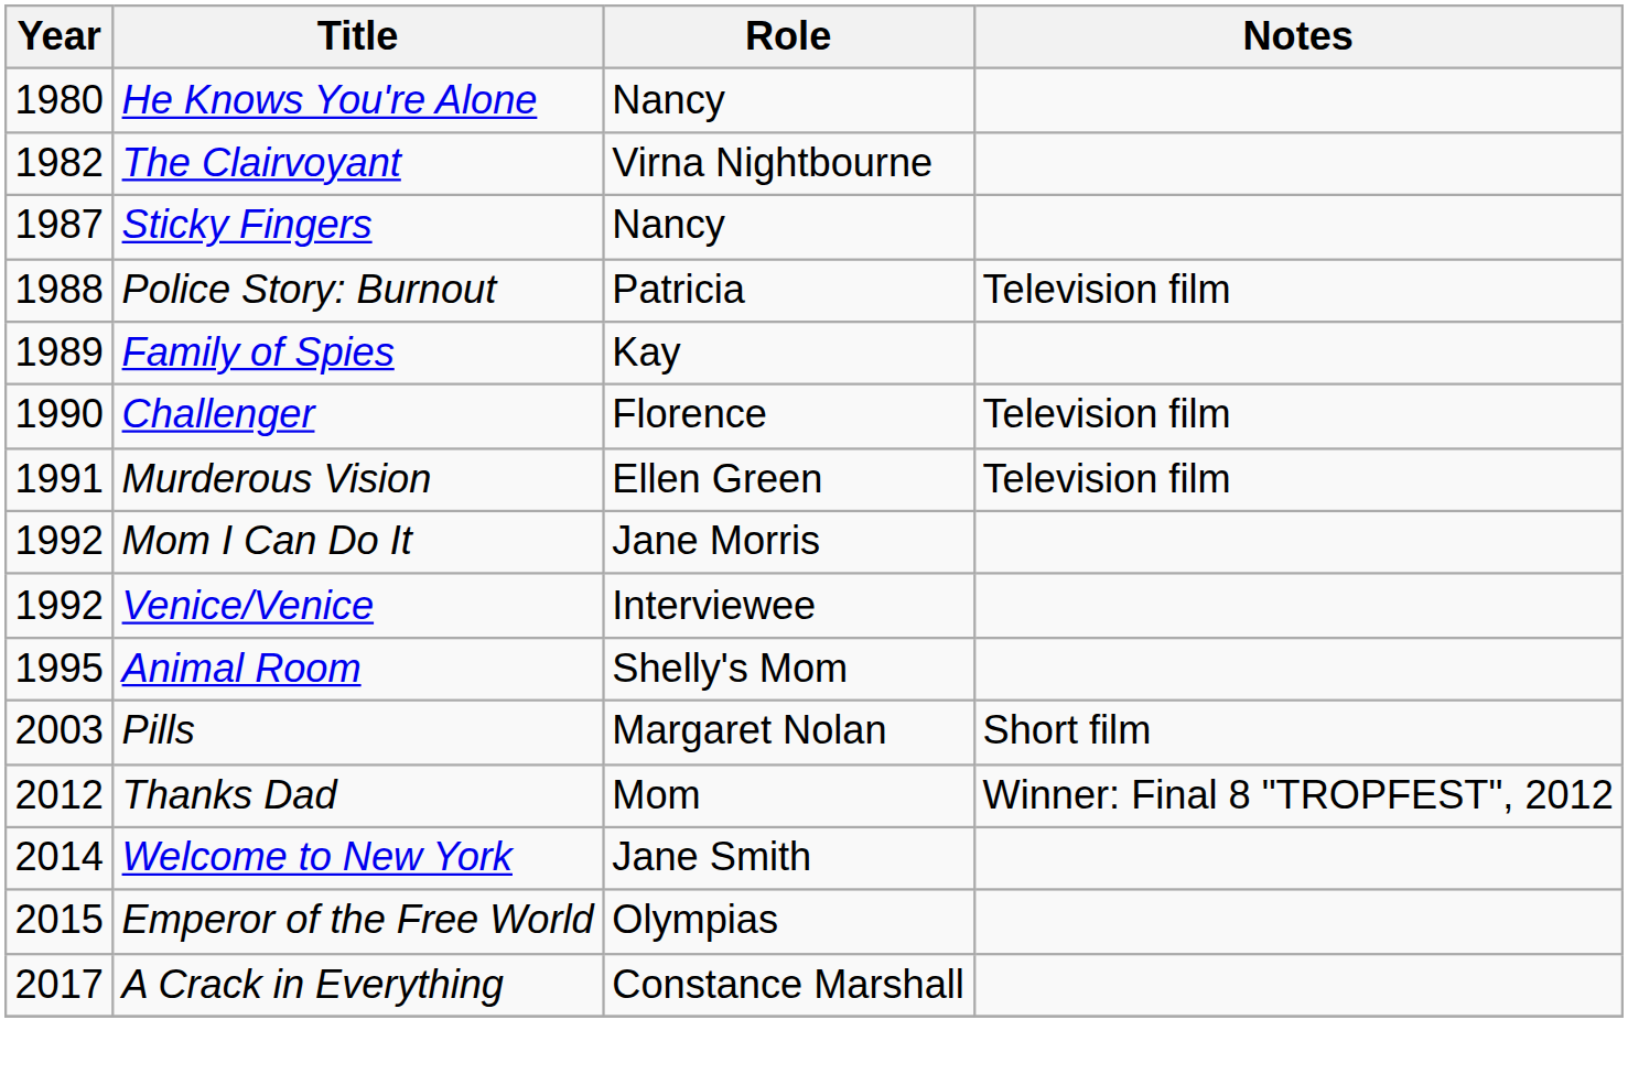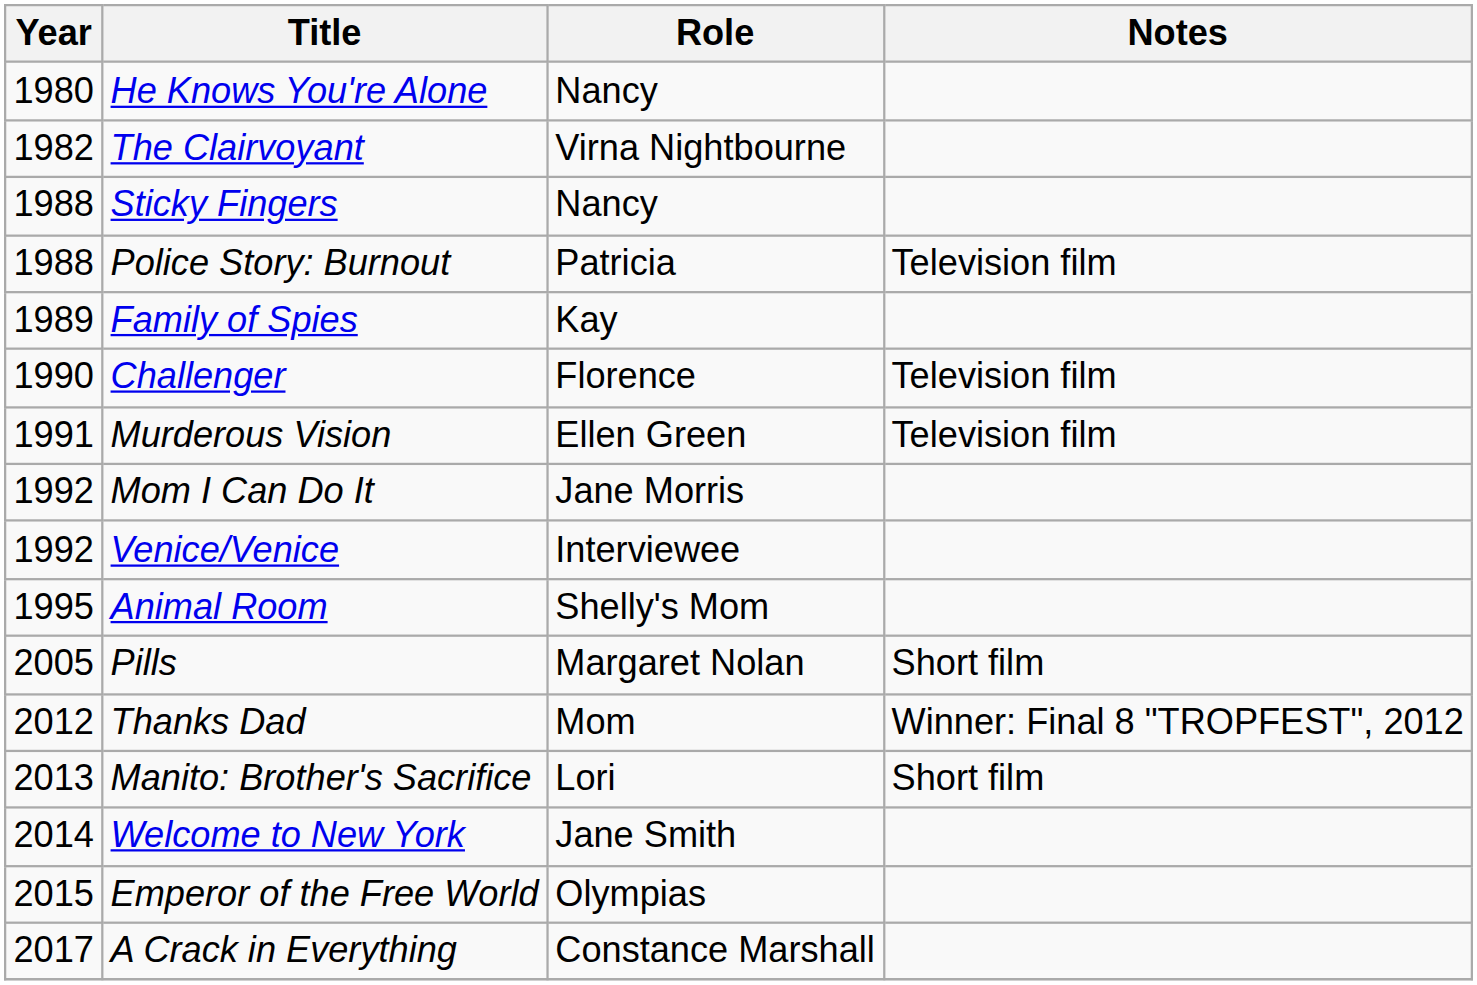Sticky Fingers | Year: 1987 -> 1988
Pills | Year: 2003 -> 2005
+ row: 2013 | Manito: Brother's Sacrifice | Lori | Short film
